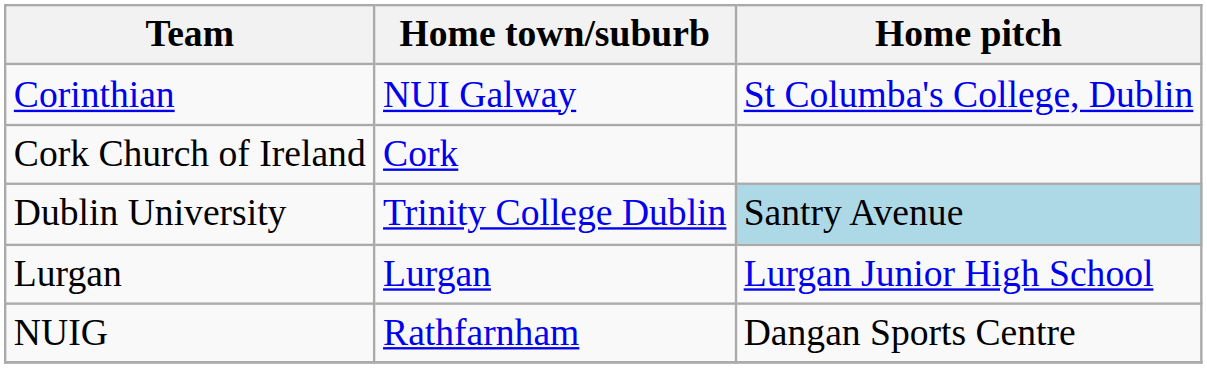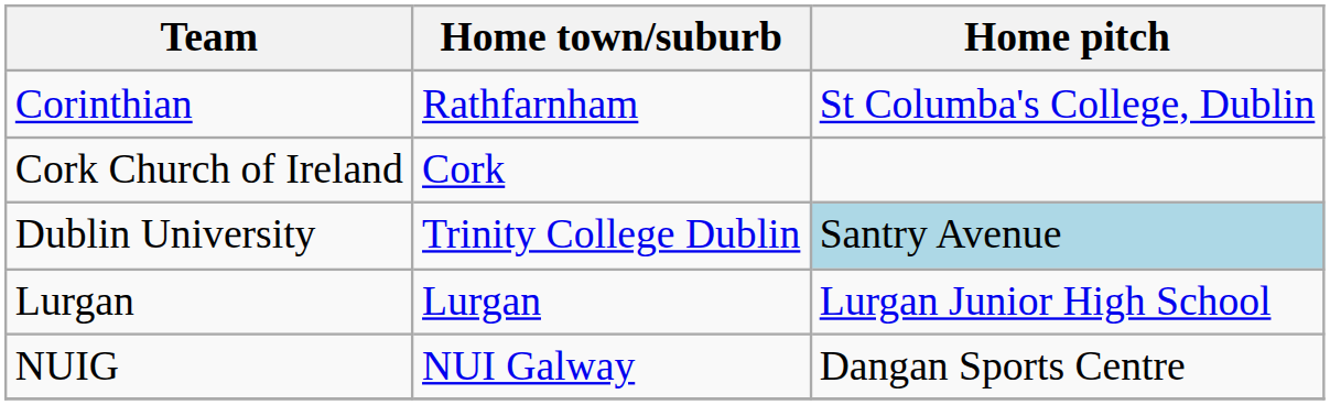Corinthian | Home town/suburb: NUI Galway -> Rathfarnham
NUIG | Home town/suburb: Rathfarnham -> NUI Galway
